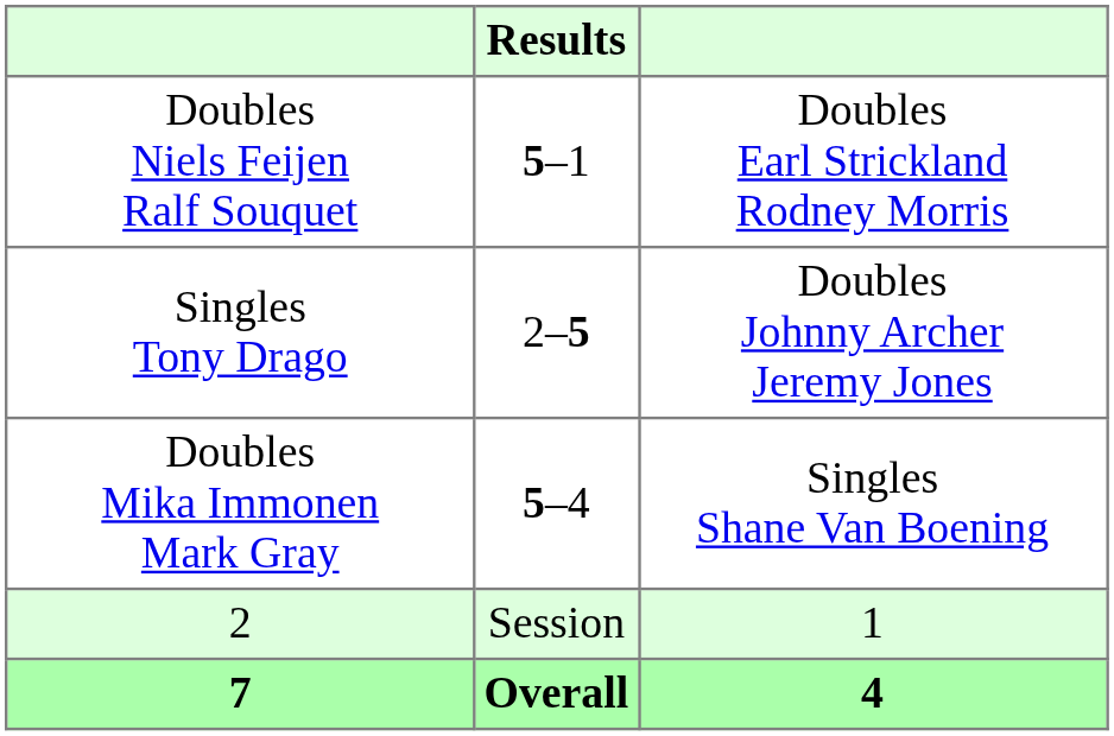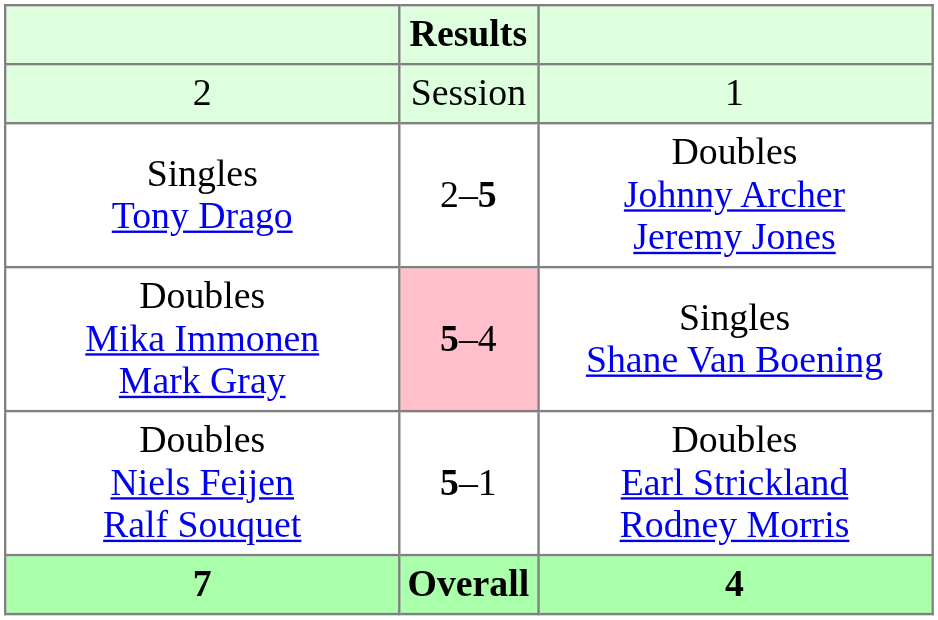rows swapped: Doubles Niels Feijen Ralf Souquet <-> 2
Doubles Mika Immonen Mark Gray | Results: no background -> pink background
